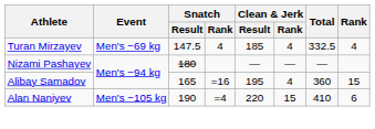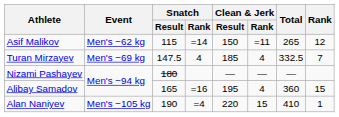+ row: Asif Malikov | Men's −62 kg | 115 | =14 | 150 | =11 | 265 | 12
Turan Mirzayev | Rank: 4 -> 7
Alan Naniyev | Rank: 6 -> 1
